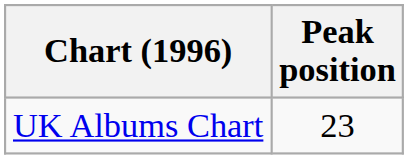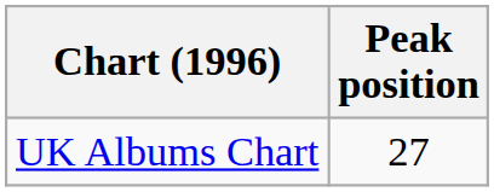UK Albums Chart | Peak position: 23 -> 27
